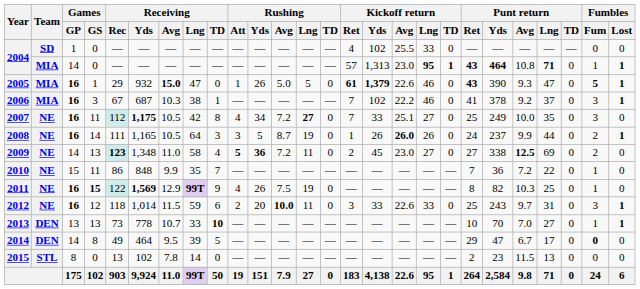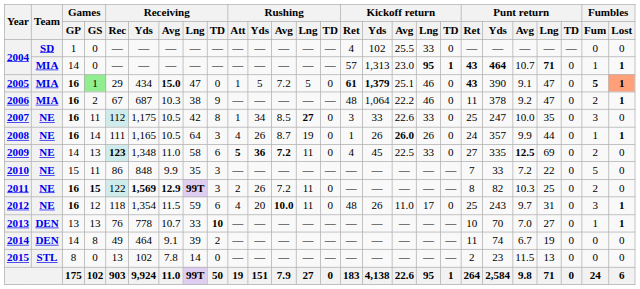2004 / 14 | Punt return / Avg: 10.8 -> 10.7
2005 | Games / GS: no background -> lightgreen background
2005 | Receiving / Yds: 932 -> 434
2005 | Rushing / Yds: 26 -> 5
2005 | Rushing / Avg: 5.0 -> 7.2
2005 | Kickoff return / Avg: 22.6 -> 25.1
2005 | Punt return / Avg: 9.3 -> 9.1
2005 | Fumbles / Lost: no background -> lightsalmon background
2006 | Games / GS: 3 -> 2
2006 | Receiving / TD: 1 -> 9
2006 | Kickoff return / Ret: 7 -> 48
2006 | Kickoff return / Yds: 102 -> 1,064
2006 | Punt return / Ret: 41 -> 11
2006 | Punt return / Lng: 37 -> 47
2006 | Fumbles / Fum: 3 -> 2
2007 | Receiving / Yds: bold -> normal
2007 | Rushing / Att: 4 -> 1
2007 | Rushing / Avg: 7.2 -> 8.5
2007 | Kickoff return / Ret: 7 -> 3
2007 | Kickoff return / Avg: 25.1 -> 22.6
2007 | Kickoff return / Lng: 27 -> 33
2007 | Punt return / Yds: 249 -> 247
2008 | Rushing / Att: 3 -> 4
2008 | Rushing / Yds: 5 -> 26
2008 | Punt return / Yds: 237 -> 357
2008 | Fumbles / Fum: 2 -> 1
2009 | Receiving / TD: 4 -> 6
2009 | Rushing / Avg: normal -> bold
2009 | Kickoff return / Ret: 2 -> 4
2009 | Kickoff return / Avg: 23.0 -> 22.5
2009 | Kickoff return / Lng: 27 -> 33
2009 | Punt return / Yds: 338 -> 335
2010 | Receiving / TD: 7 -> 3
2010 | Punt return / Yds: 36 -> 33
2010 | Fumbles / Fum: 1 -> 5
2011 | Receiving / Avg: normal -> bold
2011 | Receiving / TD: 9 -> 3
2011 | Rushing / Att: 4 -> 2
2011 | Rushing / Avg: 7.5 -> 7.2
2011 | Rushing / Lng: 19 -> 11
2011 | Fumbles / Fum: 1 -> 2
2012 | Receiving / Yds: 1,014 -> 1,354
2012 | Rushing / Att: 2 -> 4
2012 | Kickoff return / Ret: 3 -> 48
2012 | Kickoff return / Yds: 33 -> 26
2012 | Kickoff return / Avg: 22.6 -> 11.0
2012 | Kickoff return / Lng: 33 -> 17
2013 | Receiving / Rec: 73 -> 76
2014 | Receiving / Avg: 9.5 -> 9.1
2014 | Receiving / TD: 5 -> 2
2014 | Punt return / Ret: 29 -> 11
2014 | Punt return / Yds: 47 -> 74
2014 | Punt return / Lng: 17 -> 19
2014 | Fumbles / Fum: bold -> normal
